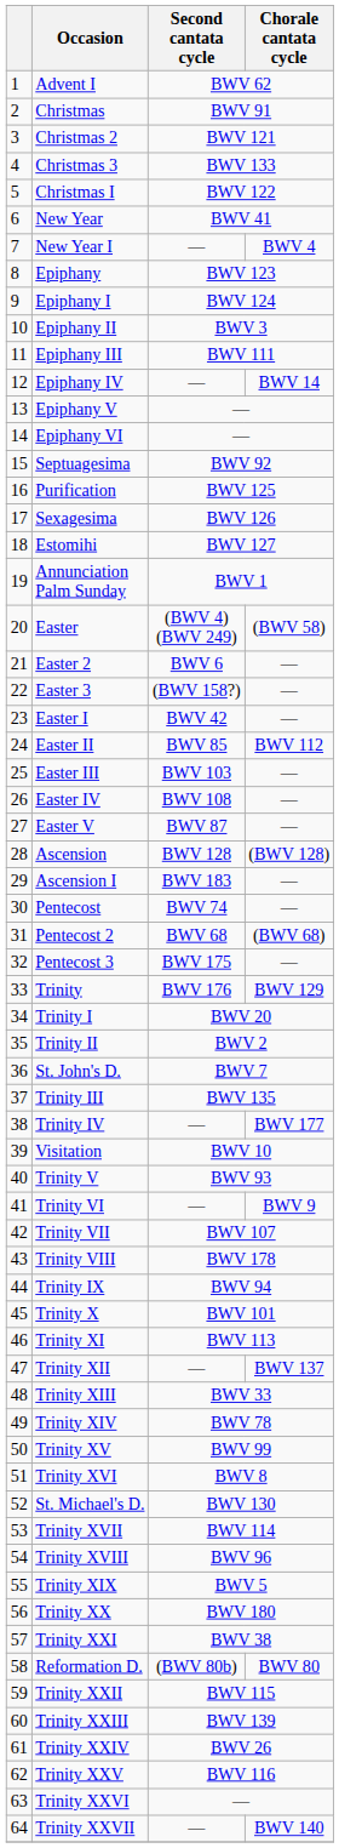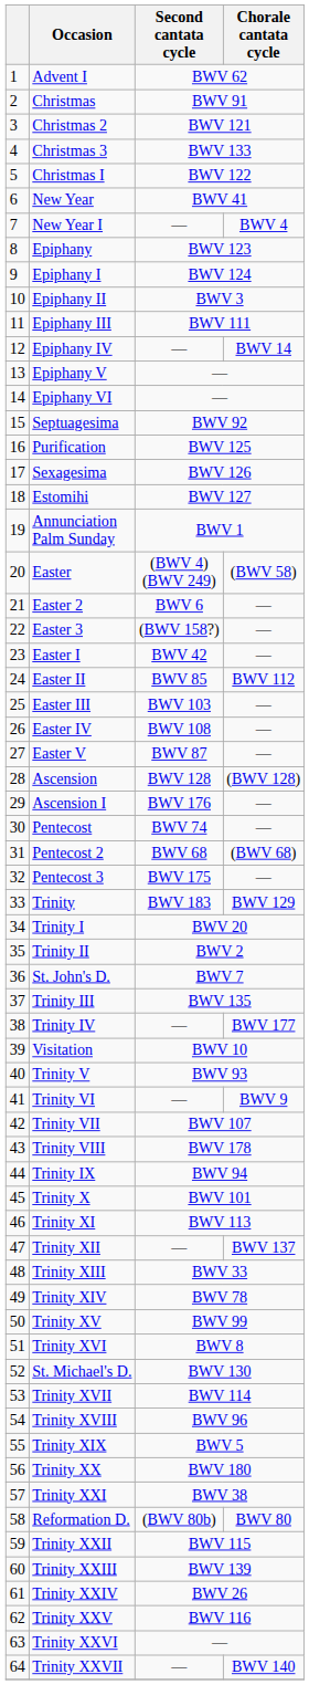Ascension I | Second cantata cycle: BWV 183 -> BWV 176
Trinity | Second cantata cycle: BWV 176 -> BWV 183
